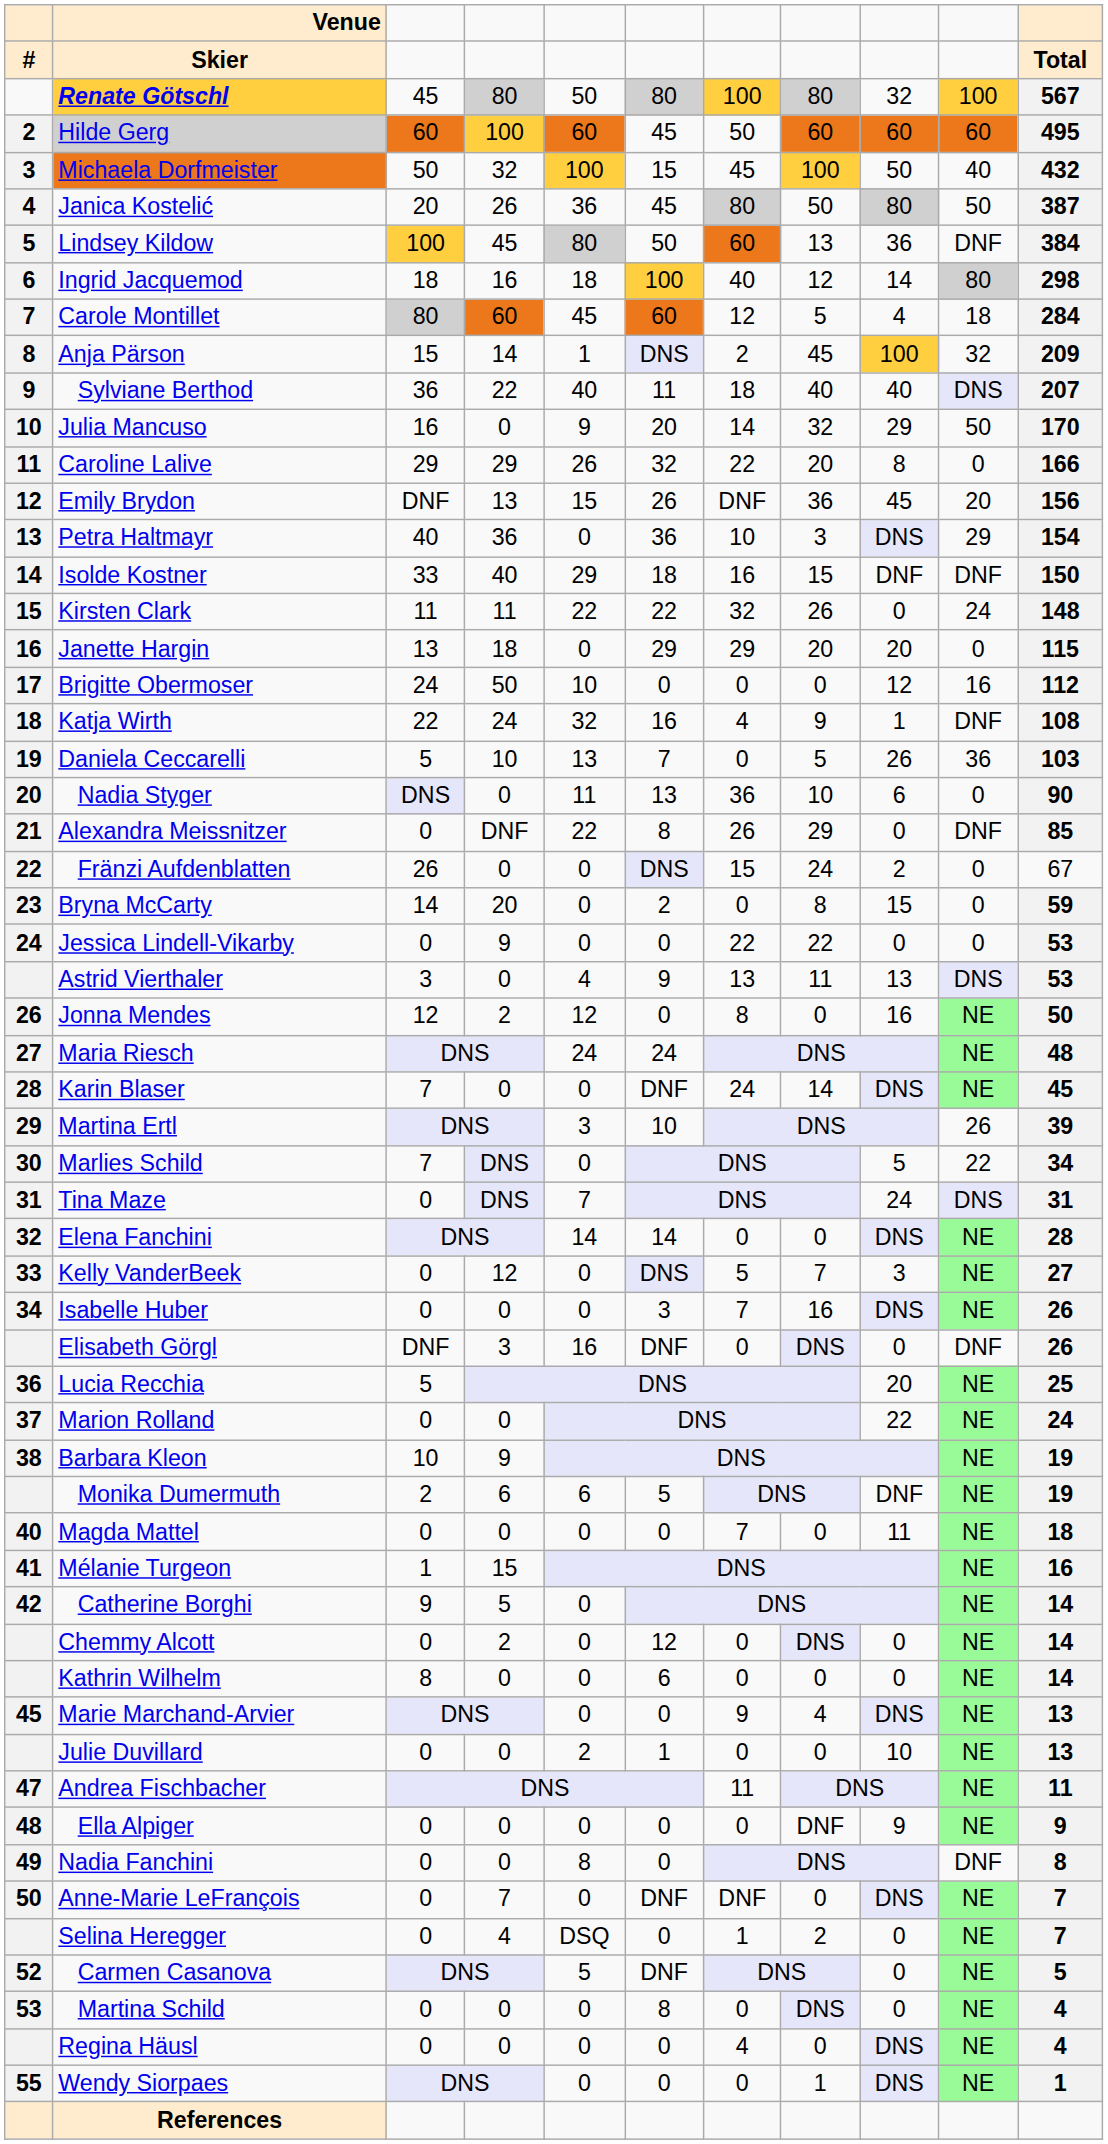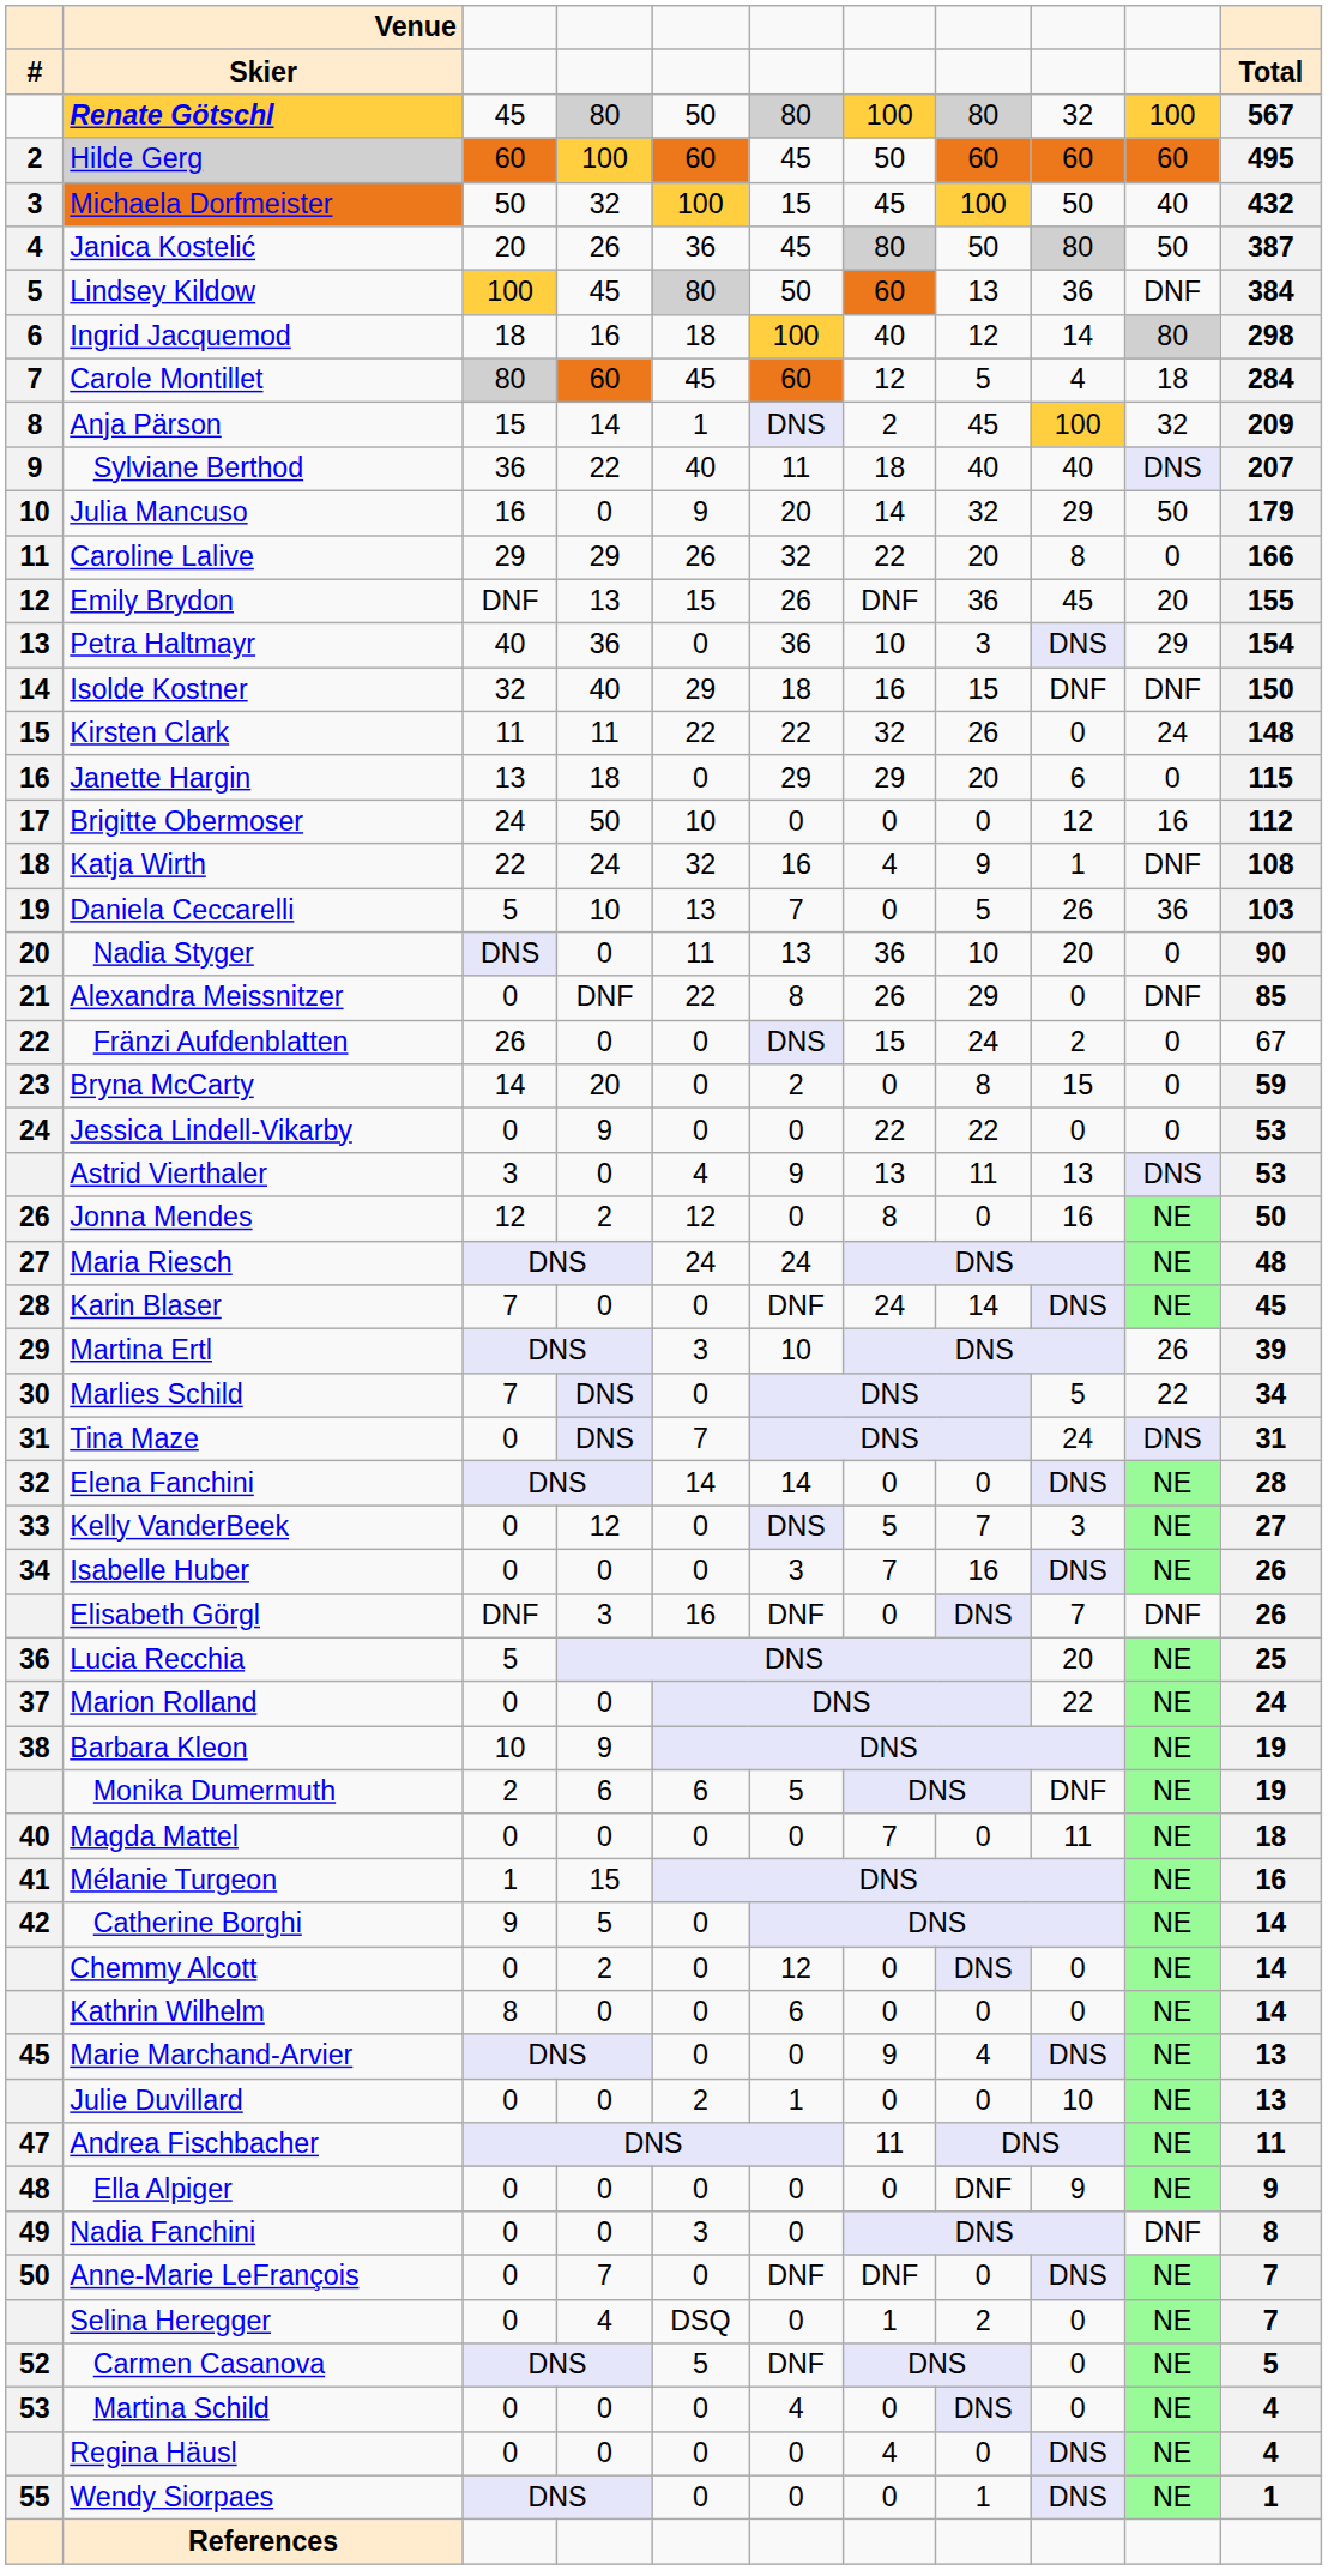Julia Mancuso | column 11: 170 -> 179
Emily Brydon | column 11: 156 -> 155
Isolde Kostner | column 3: 33 -> 32
Janette Hargin | column 9: 20 -> 6
Nadia Styger | column 9: 6 -> 20
Elisabeth Görgl | column 9: 0 -> 7
Nadia Fanchini | column 5: 8 -> 3
Martina Schild | column 6: 8 -> 4
